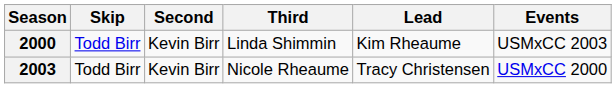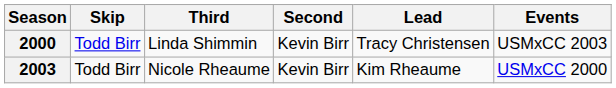columns swapped: Third <-> Second
2000 | Lead: Kim Rheaume -> Tracy Christensen
2003 | Lead: Tracy Christensen -> Kim Rheaume
